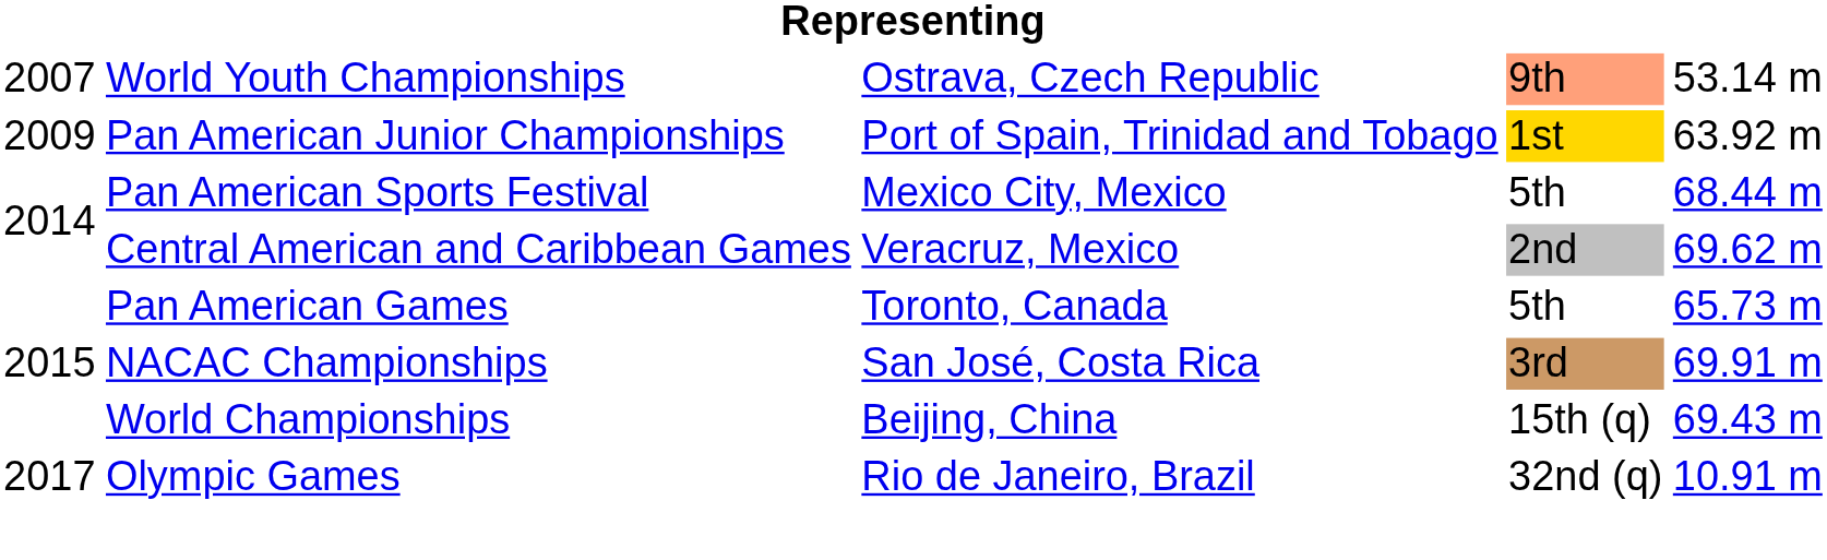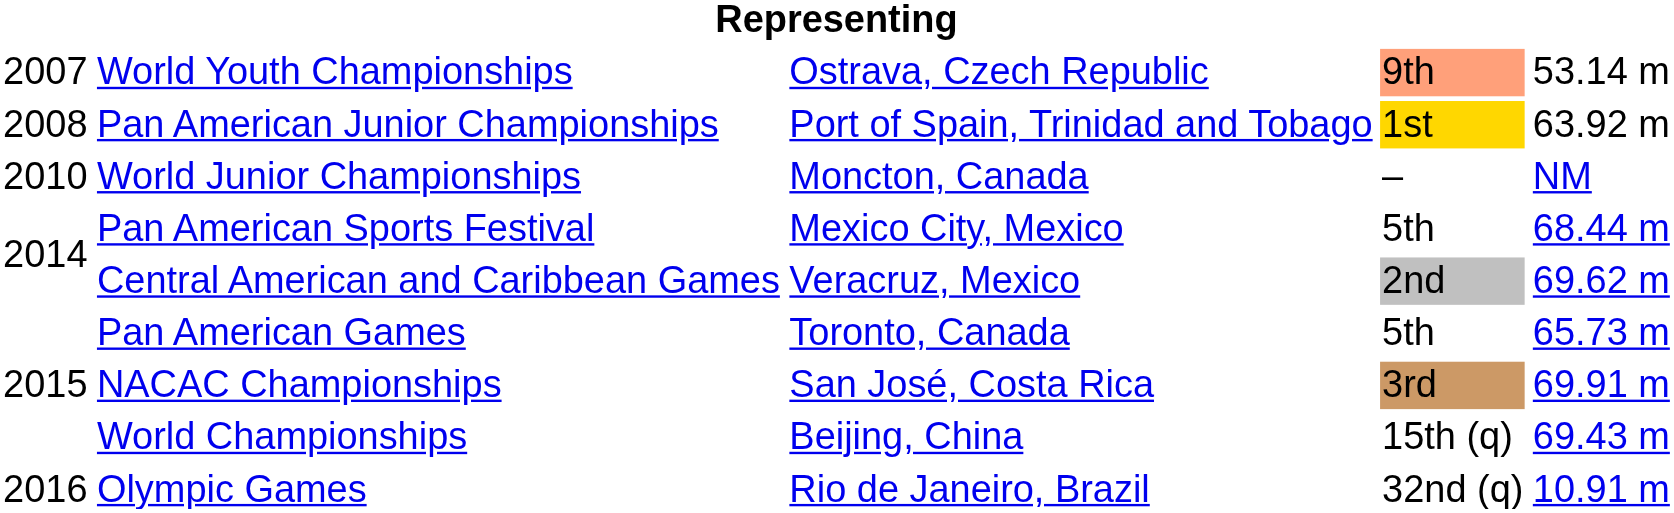Pan American Junior Championships | column 1: 2009 -> 2008
+ row: 2010 | World Junior Championships | Moncton, Canada | – | NM
Olympic Games | column 1: 2017 -> 2016
